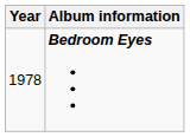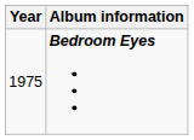Bedroom Eyes | Year: 1978 -> 1975
